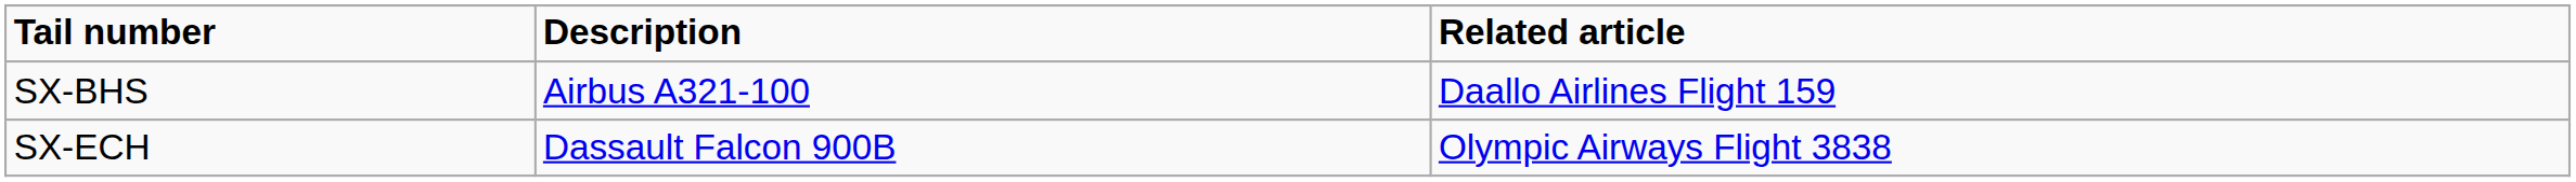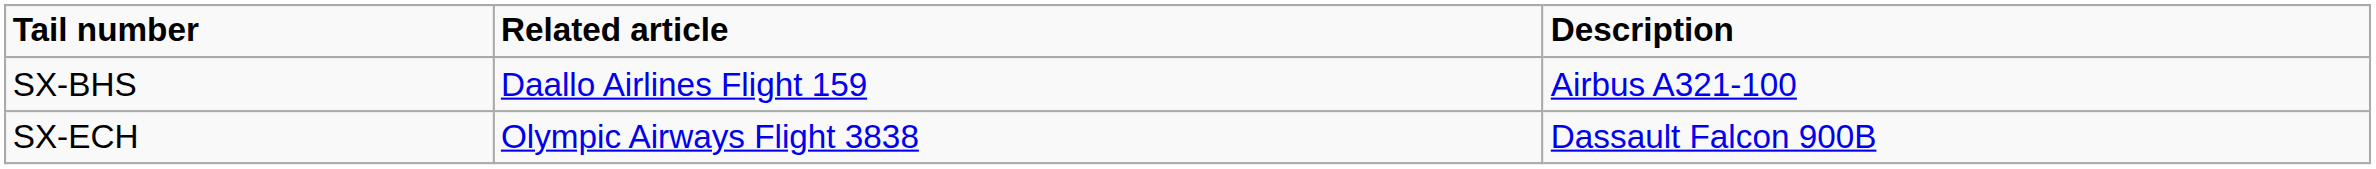columns swapped: Description <-> Related article
